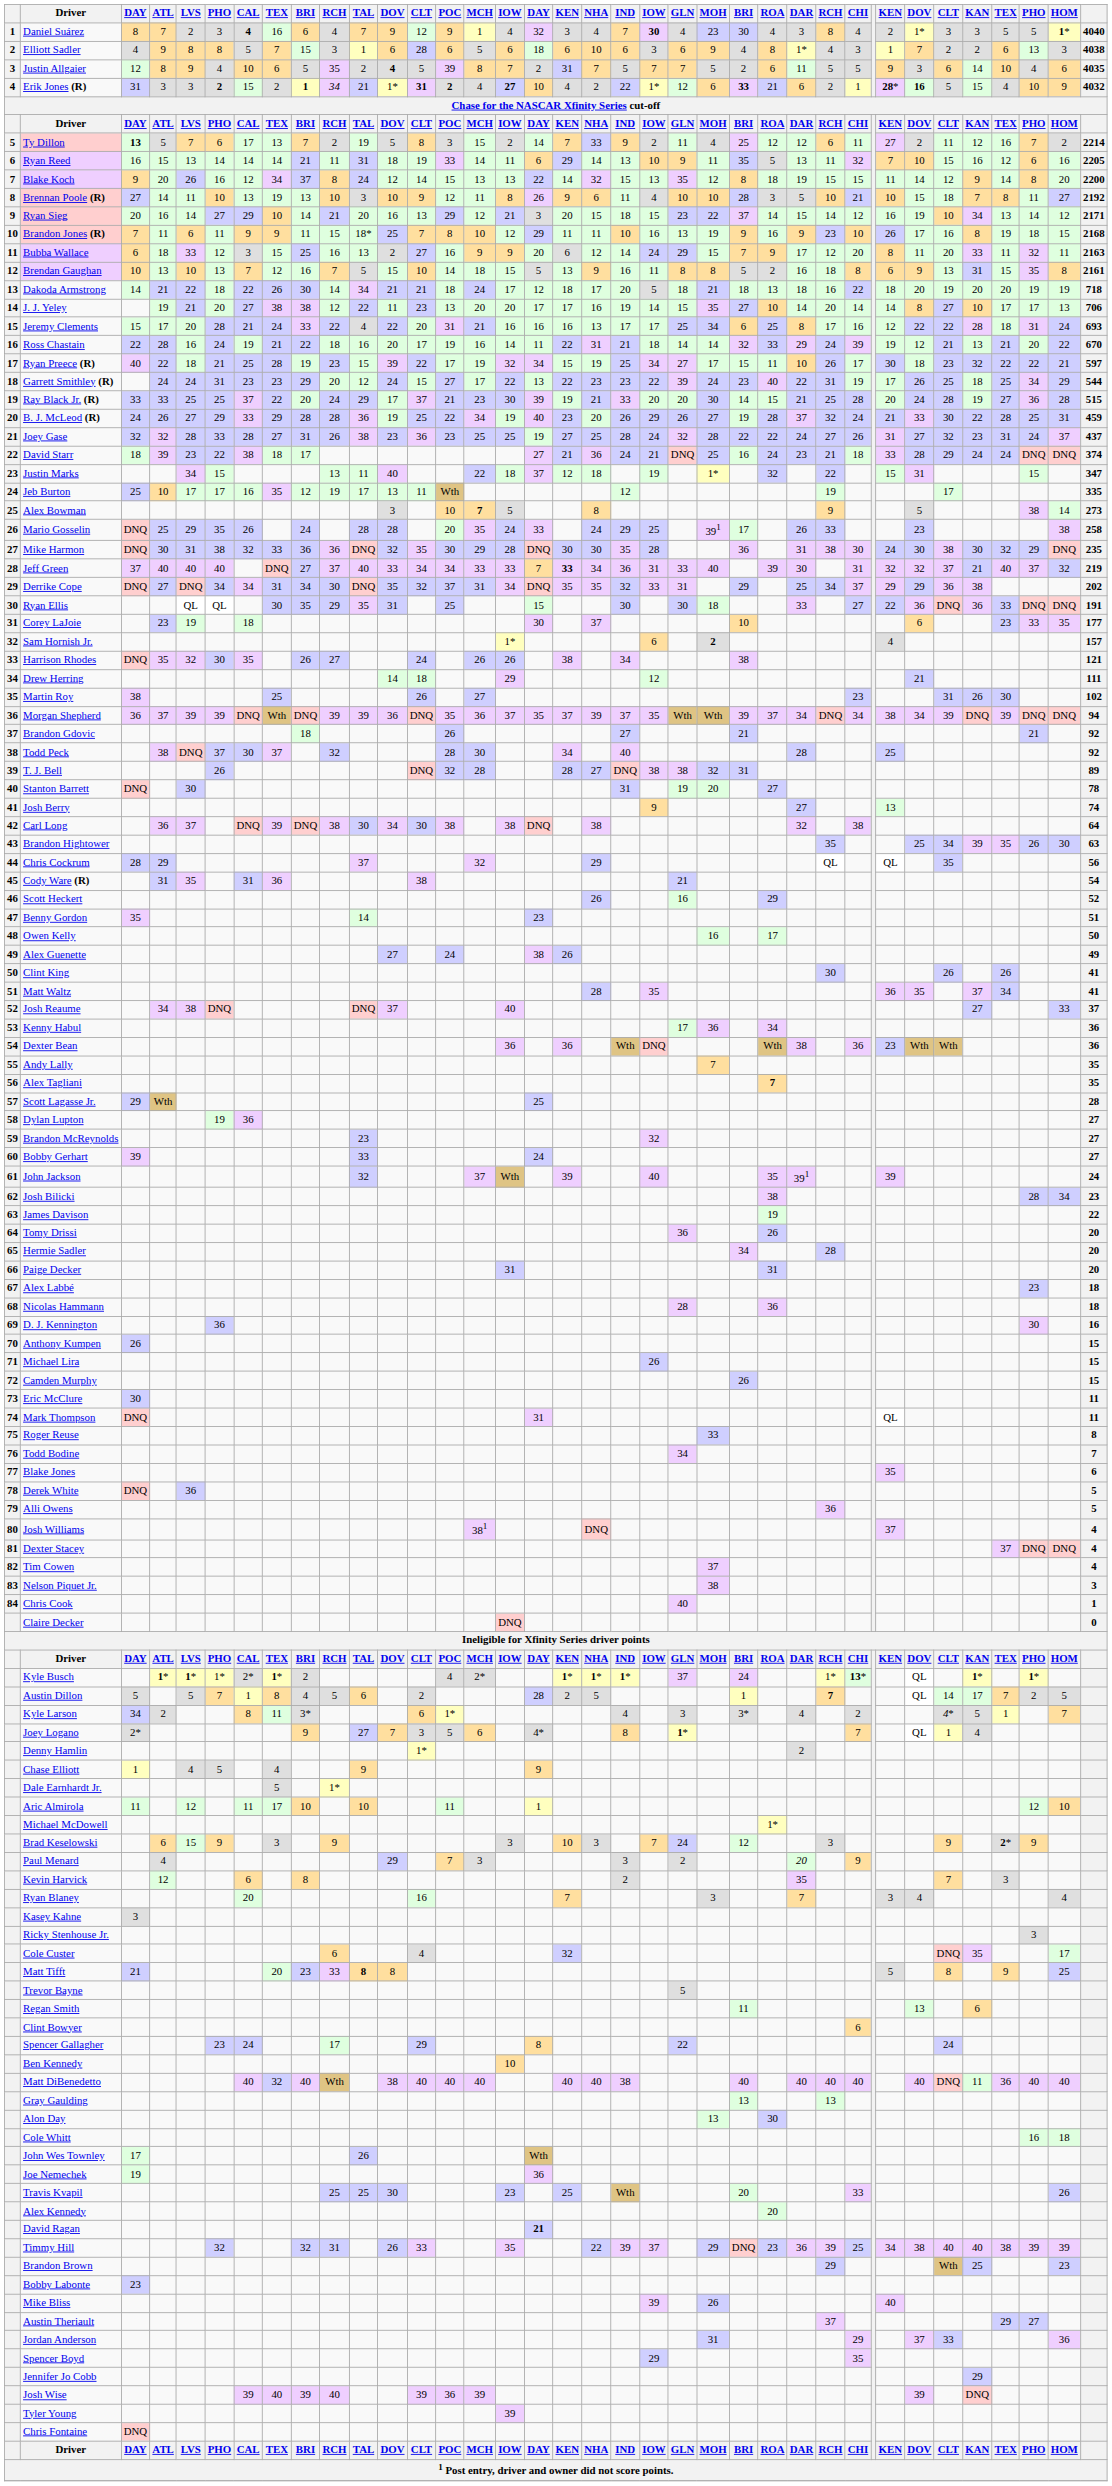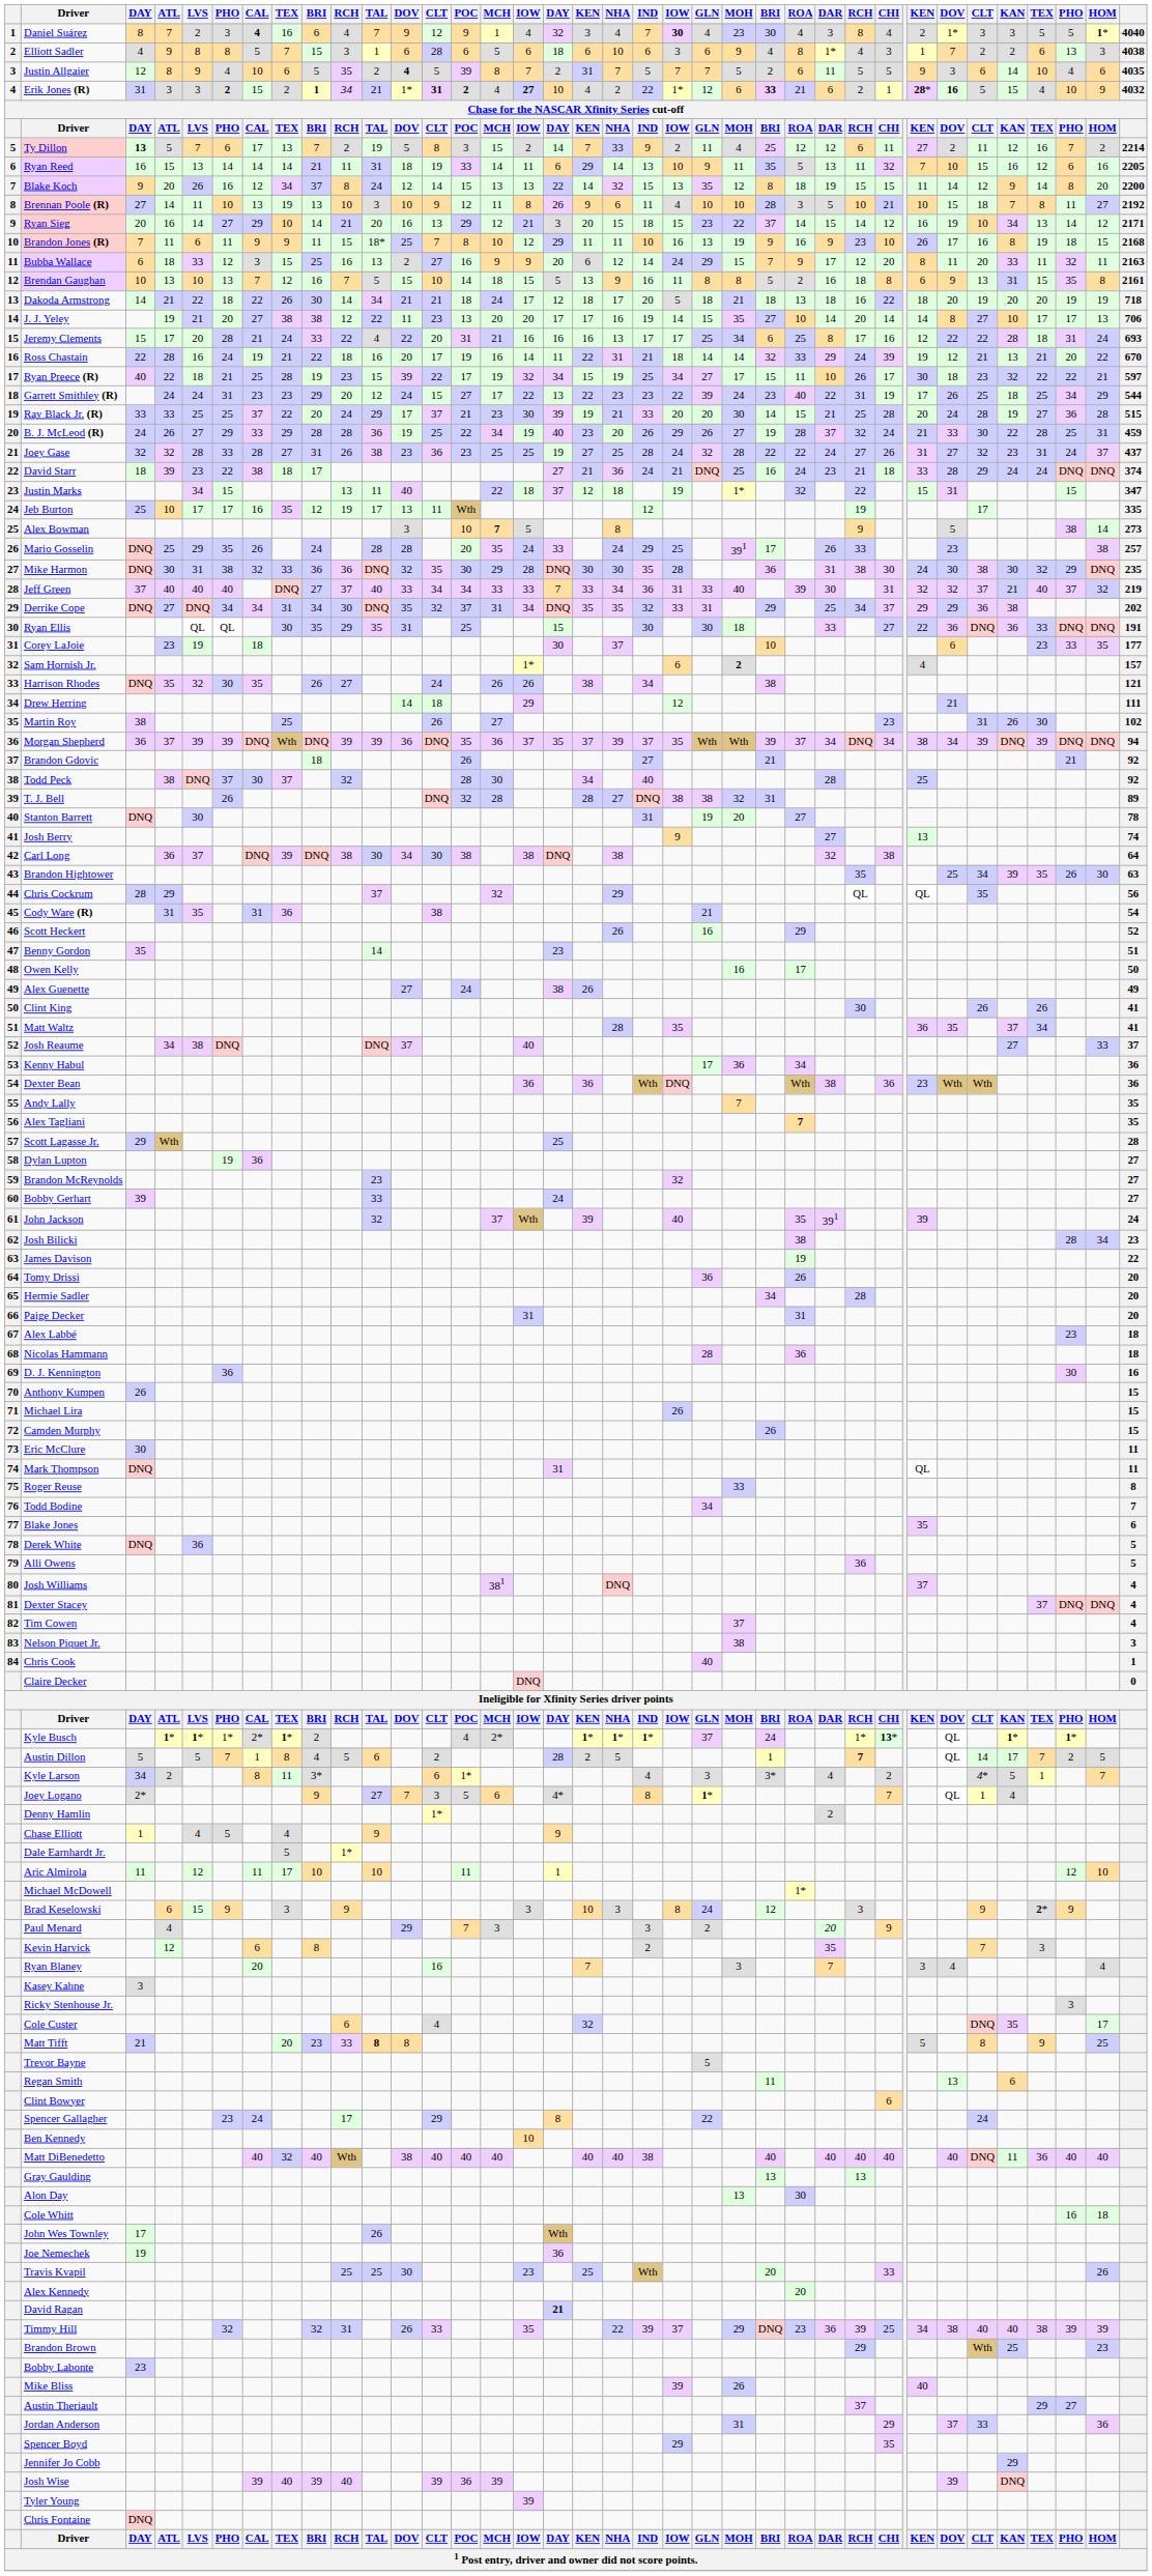Mario Gosselin | column 37: 258 -> 257
Jeff Green | column 18: bold -> normal
Brad Keselowski | column 21: 7 -> 8
